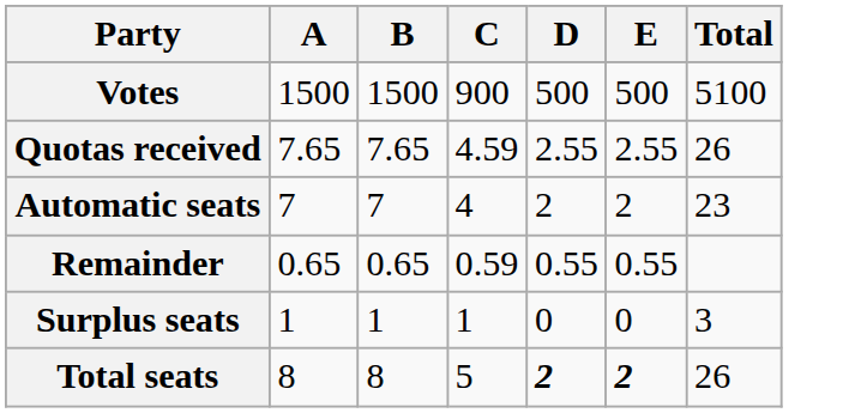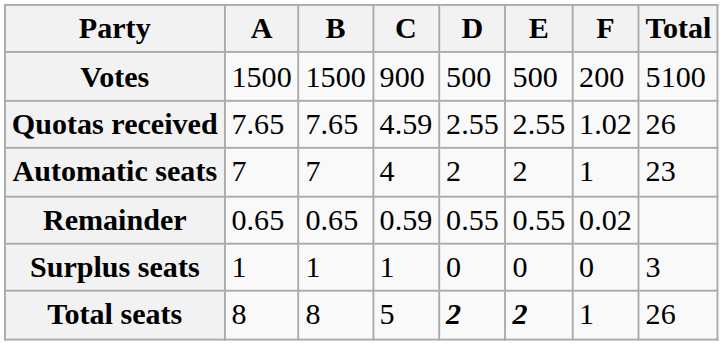+ column: F | 200 | 1.02 | 1 | 0.02 | 0 | 1
